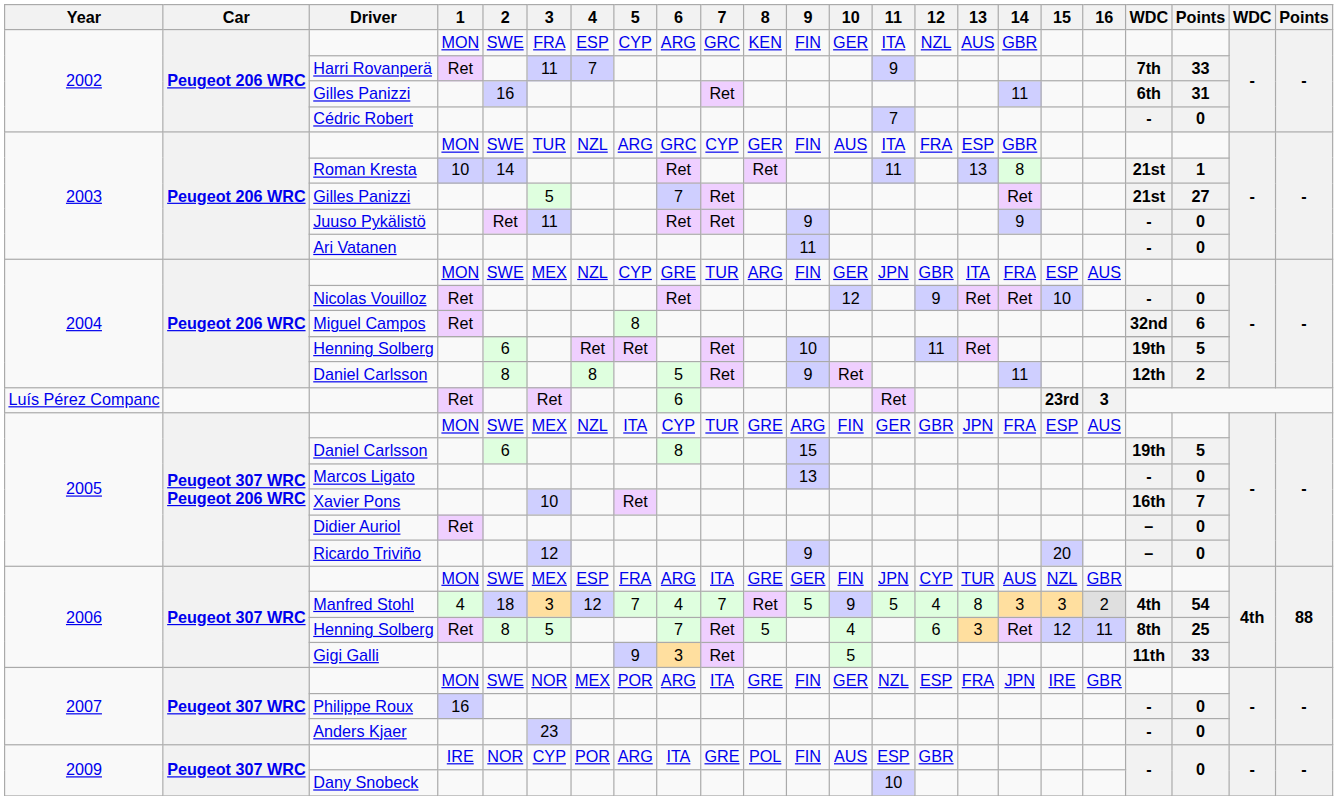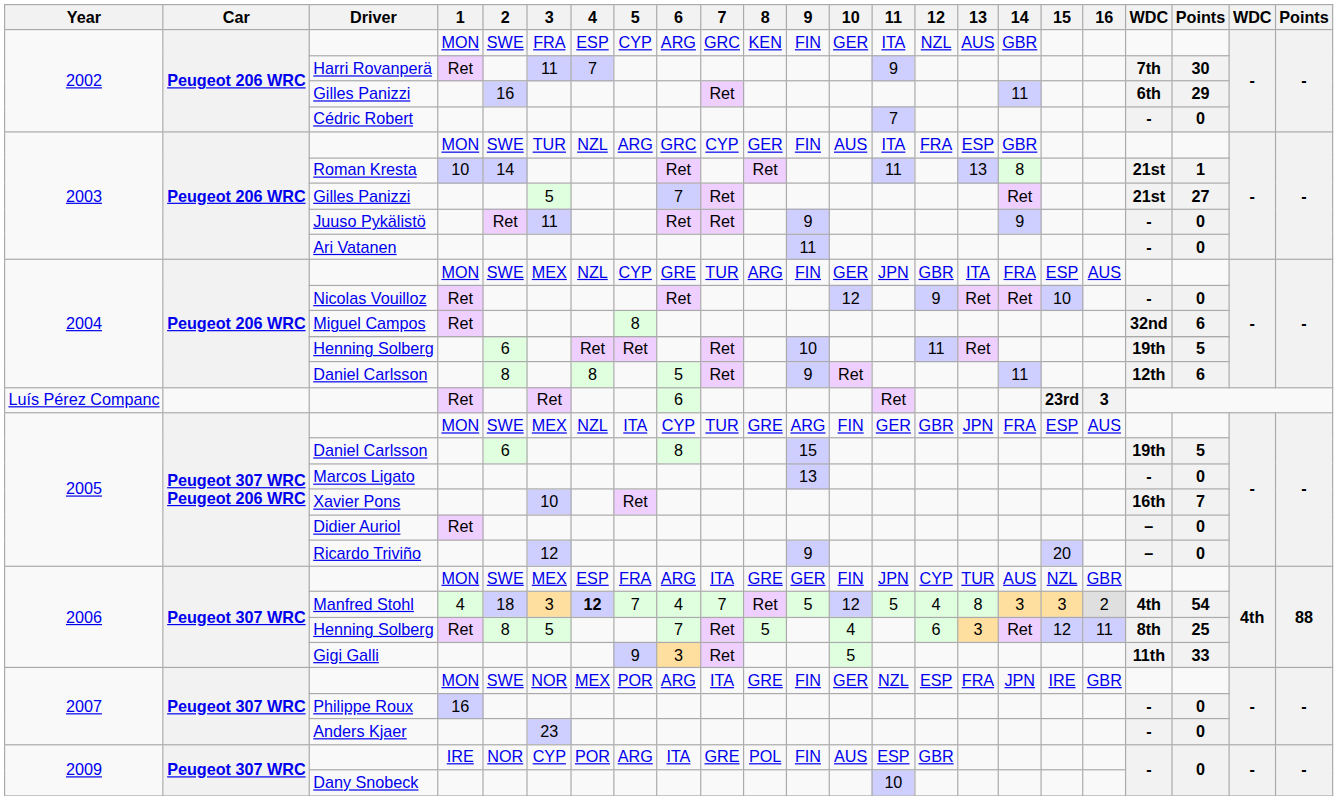Harri Rovanperä | column 21: 33 -> 30
2002 / Gilles Panizzi | column 21: 31 -> 29
2004 / Daniel Carlsson | column 21: 2 -> 6
Manfred Stohl | 4: normal -> bold
Manfred Stohl | 10: 9 -> 12
